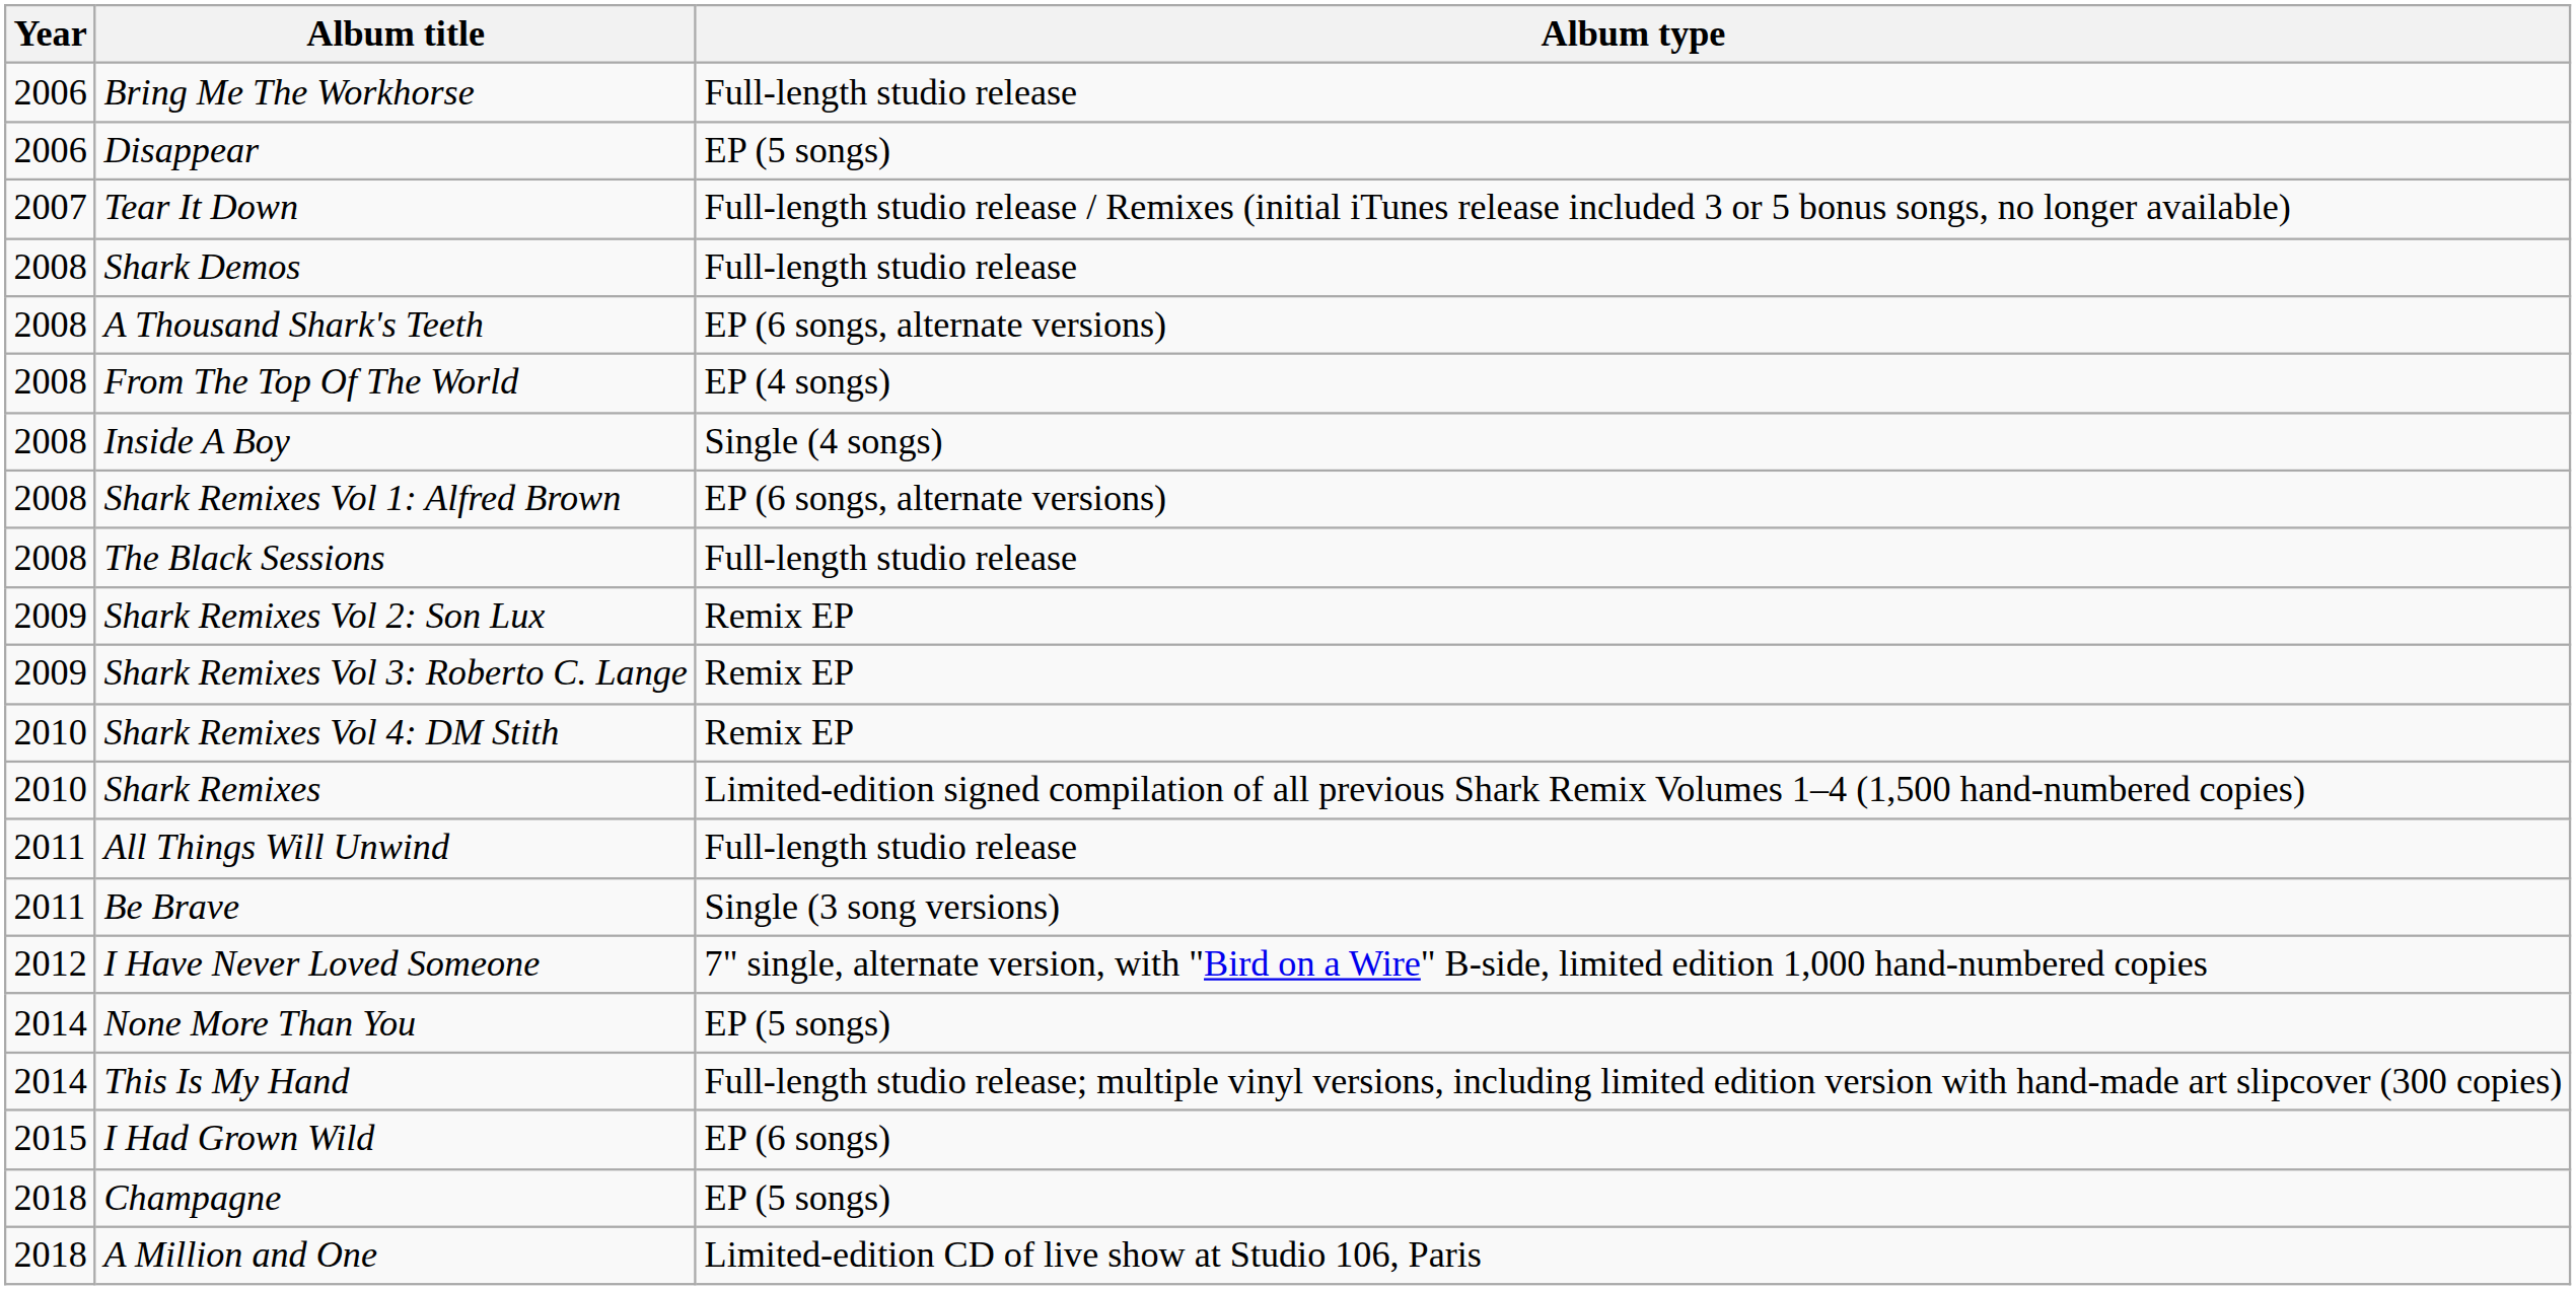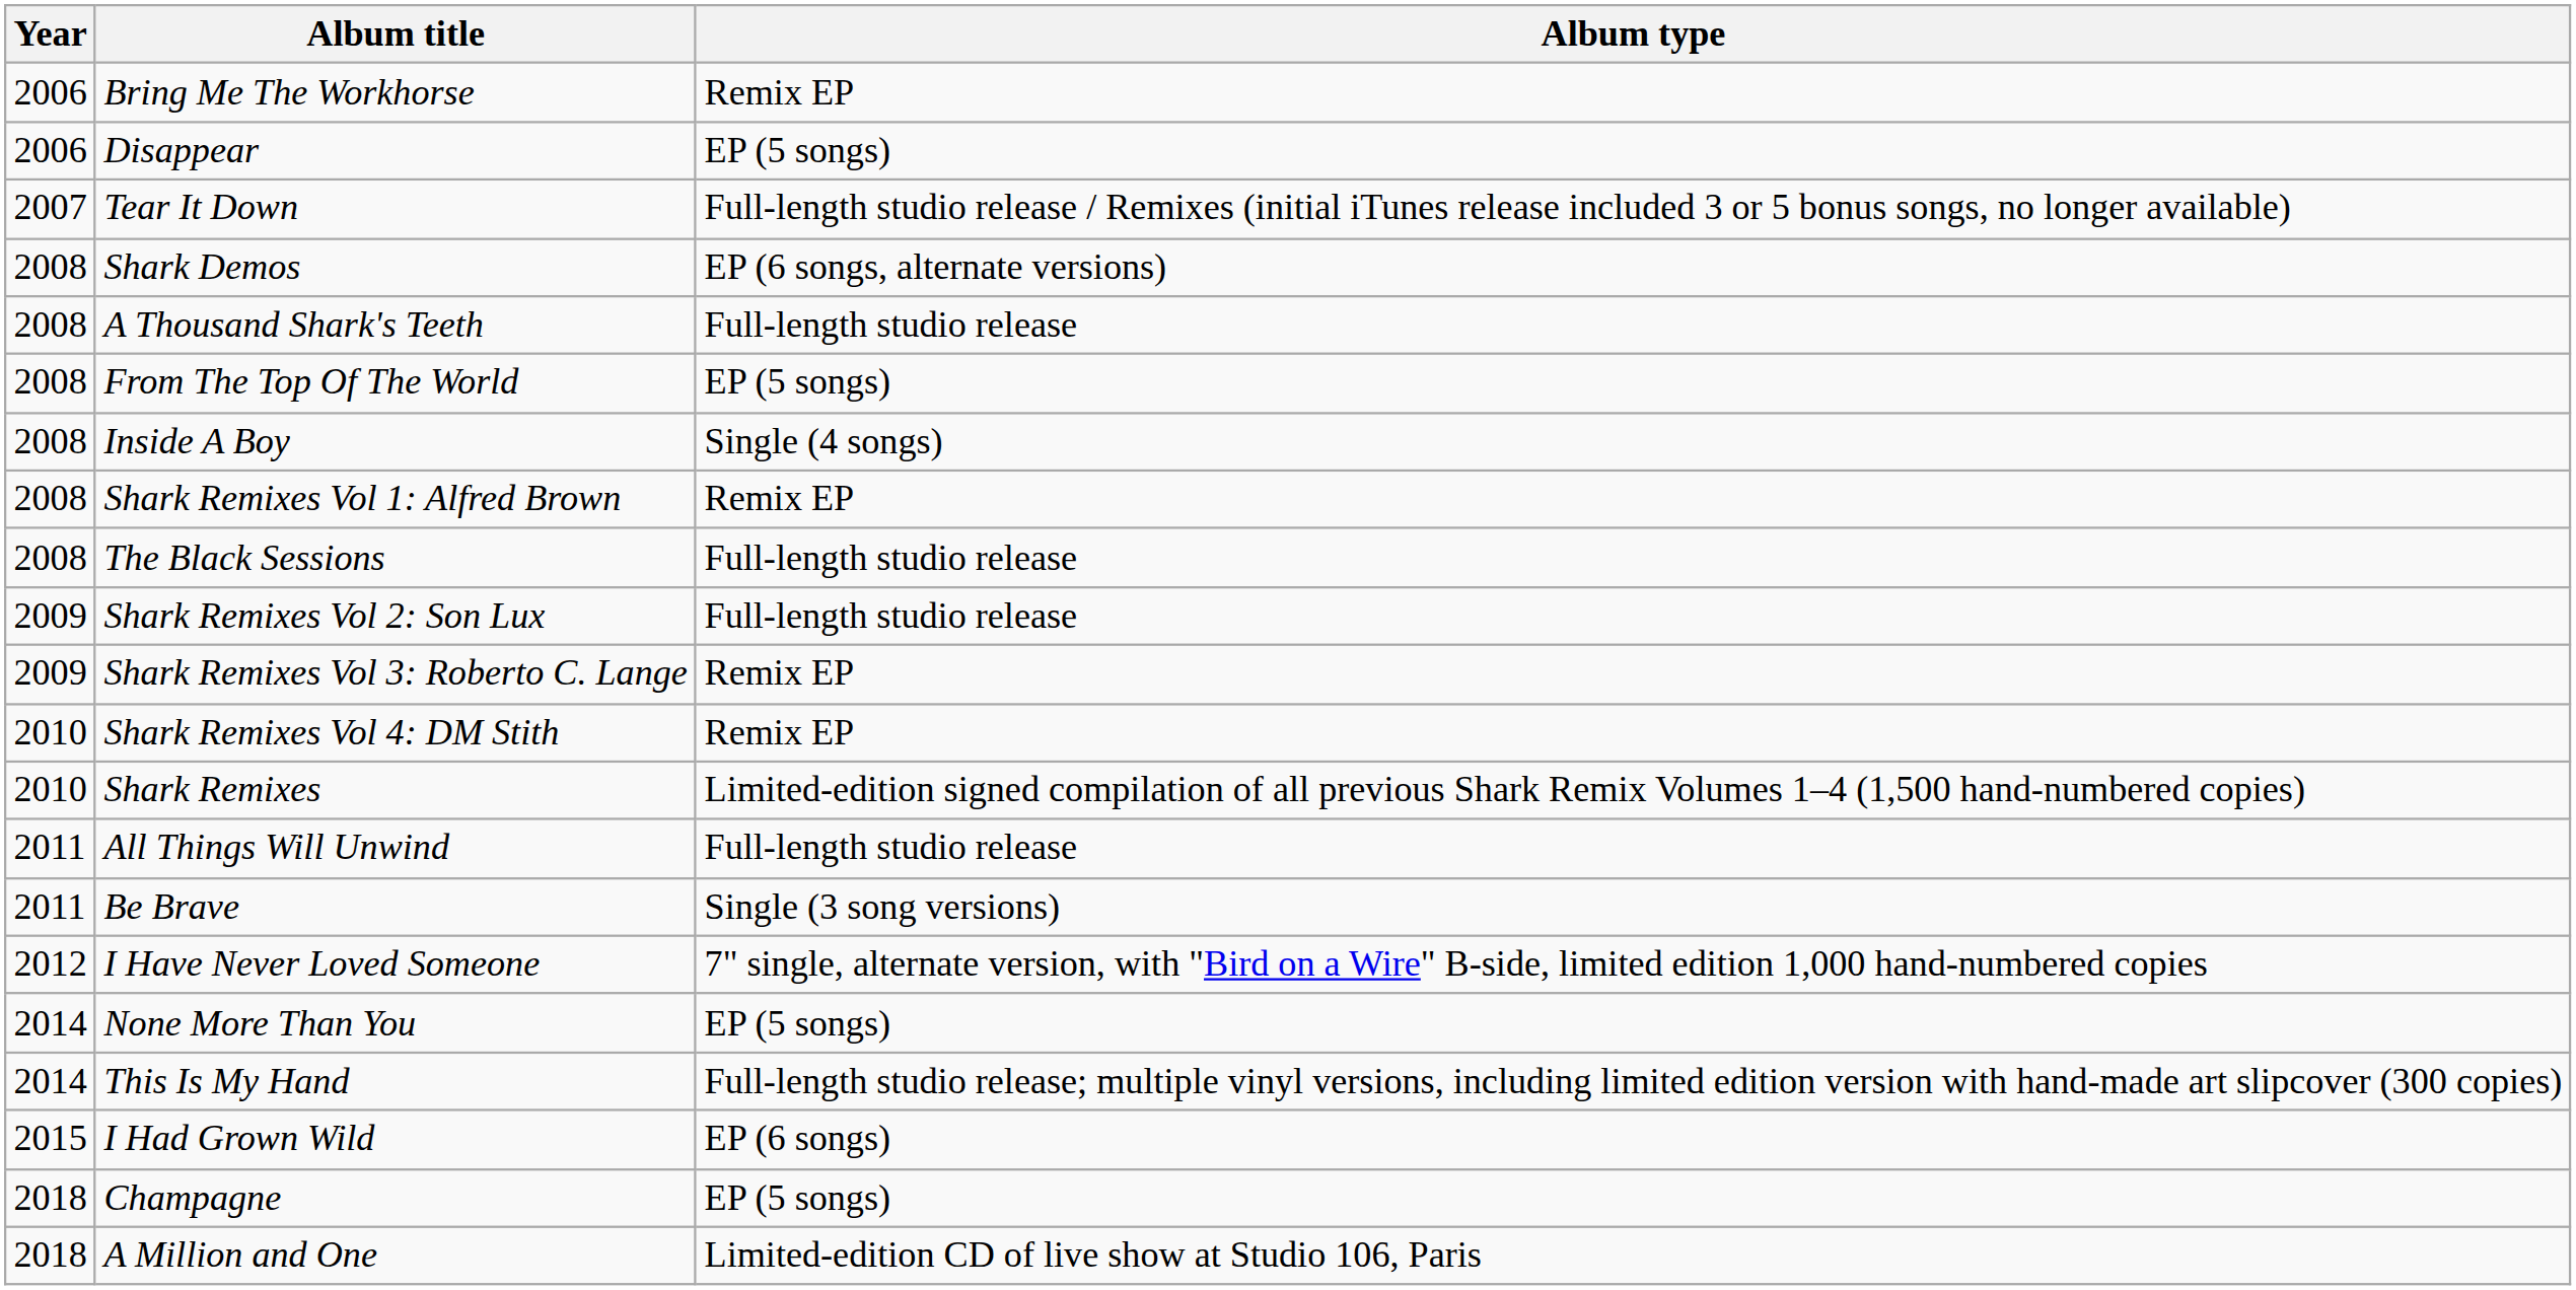Bring Me The Workhorse | Album type: Full-length studio release -> Remix EP
Shark Demos | Album type: Full-length studio release -> EP (6 songs, alternate versions)
A Thousand Shark's Teeth | Album type: EP (6 songs, alternate versions) -> Full-length studio release
From The Top Of The World | Album type: EP (4 songs) -> EP (5 songs)
Shark Remixes Vol 1: Alfred Brown | Album type: EP (6 songs, alternate versions) -> Remix EP
Shark Remixes Vol 2: Son Lux | Album type: Remix EP -> Full-length studio release
